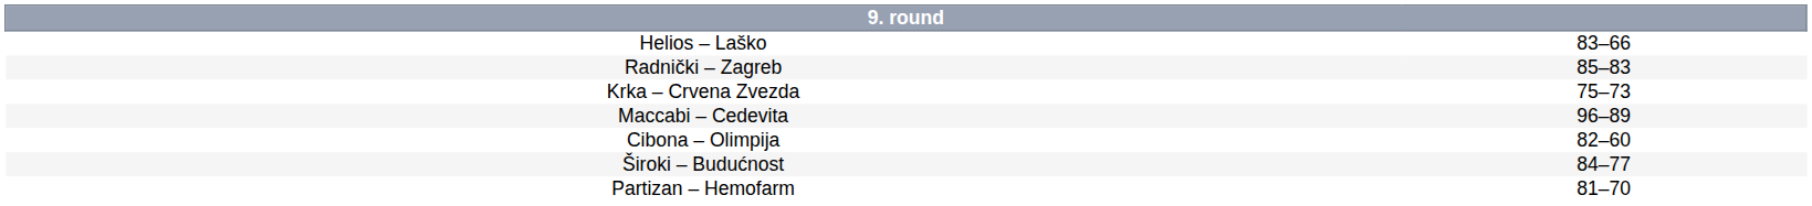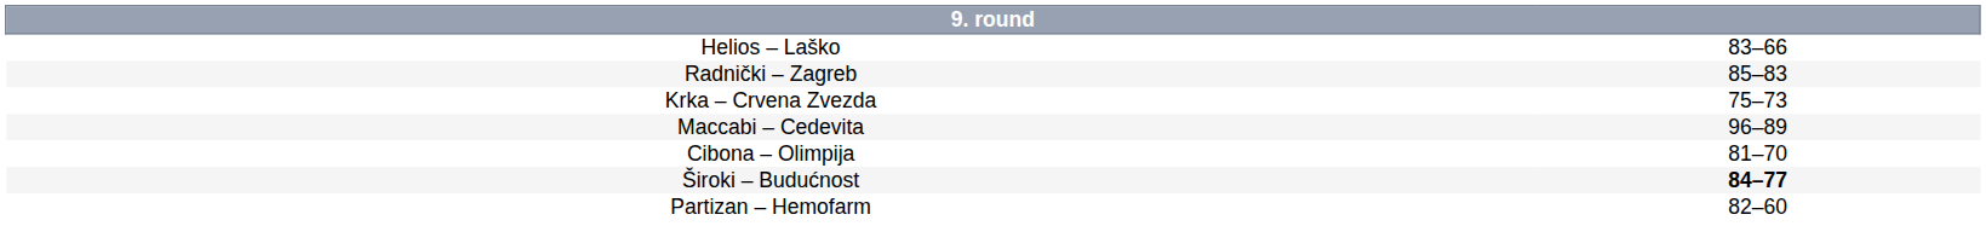Cibona – Olimpija | column 2: 82–60 -> 81–70
Široki – Budućnost | column 2: normal -> bold
Partizan – Hemofarm | column 2: 81–70 -> 82–60
